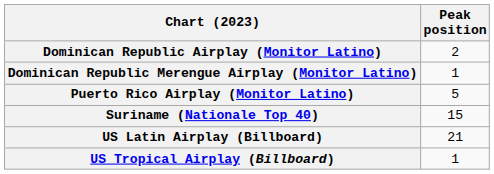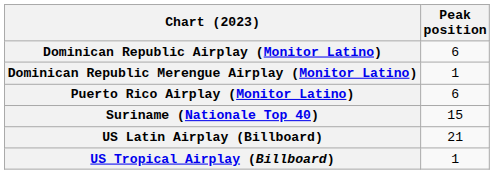Dominican Republic Airplay (Monitor Latino) | Peak position: 2 -> 6
Puerto Rico Airplay (Monitor Latino) | Peak position: 5 -> 6
